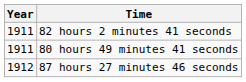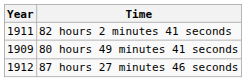80 hours 49 minutes 41 seconds | Year: 1911 -> 1909
